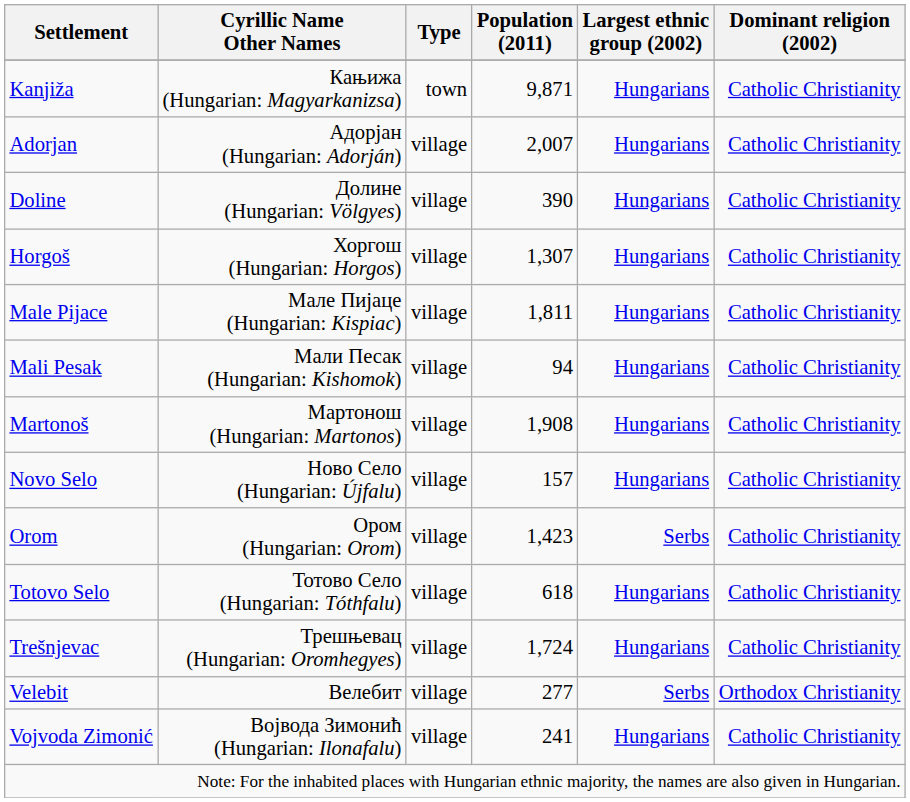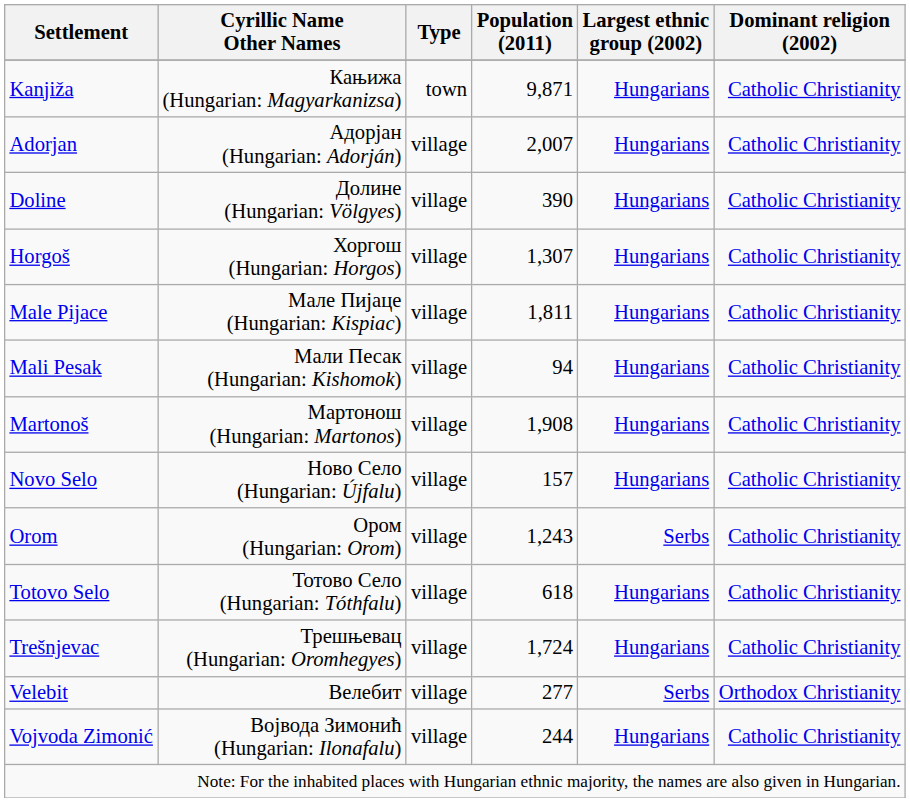Orom | Population (2011): 1,423 -> 1,243
Vojvoda Zimonić | Population (2011): 241 -> 244
